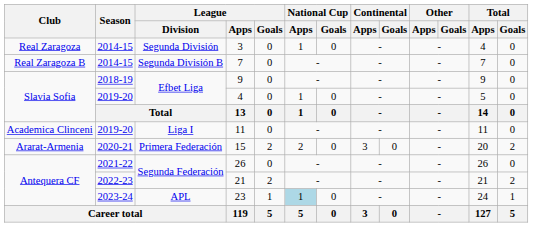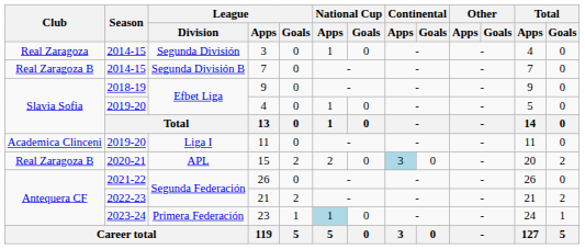15 | Club: Ararat-Armenia -> Real Zaragoza B
15 | League / Division: Primera Federación -> APL
15 | Continental / Apps: no background -> lightblue background
23 | League / Division: APL -> Primera Federación
